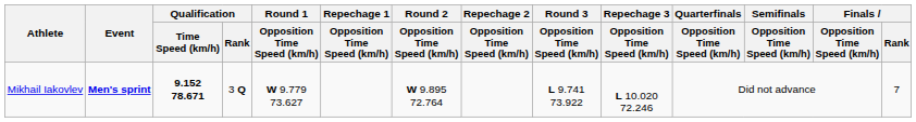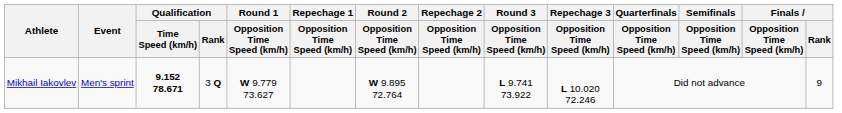Mikhail Iakovlev | Event: bold -> normal
Mikhail Iakovlev | Finals / Rank: 7 -> 9
